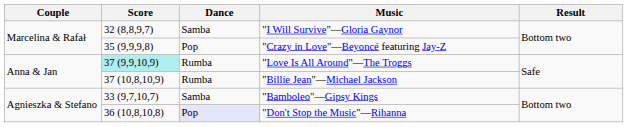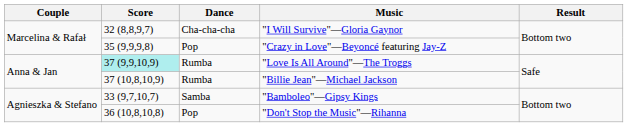"I Will Survive"—Gloria Gaynor | Dance: Samba -> Cha-cha-cha
"Don't Stop the Music"—Rihanna | Dance: lavender background -> no background
